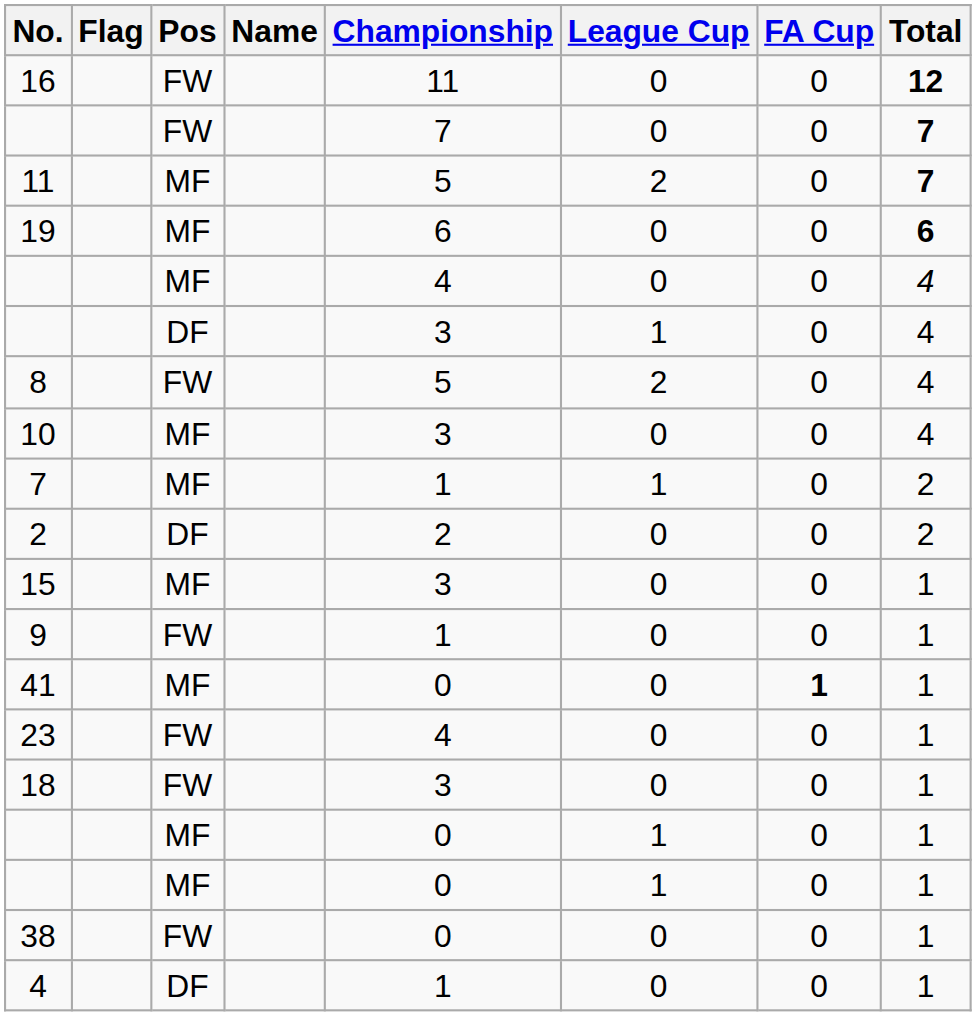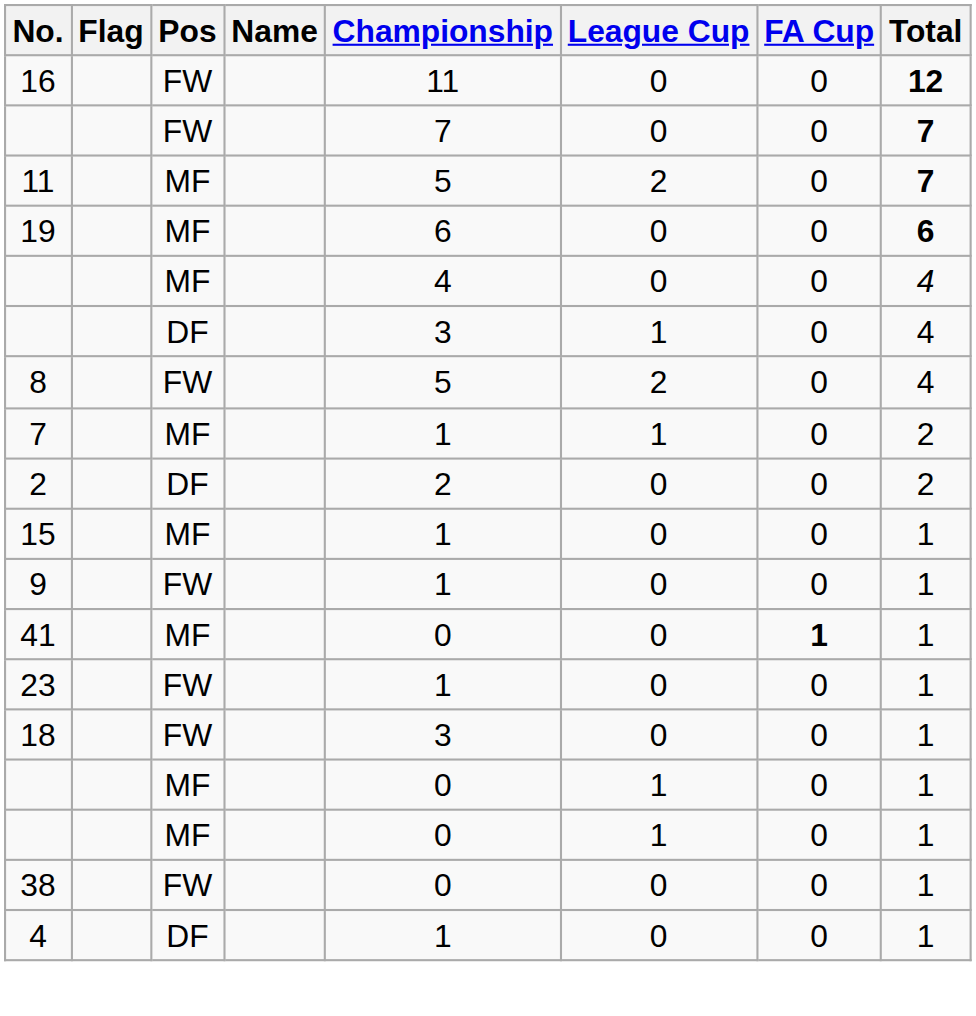- row: 10 | MF | 3 | 0 | 0 | 4
15 | Championship: 3 -> 1
23 | Championship: 4 -> 1
